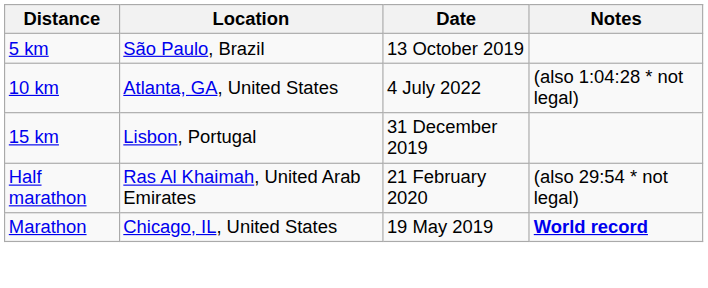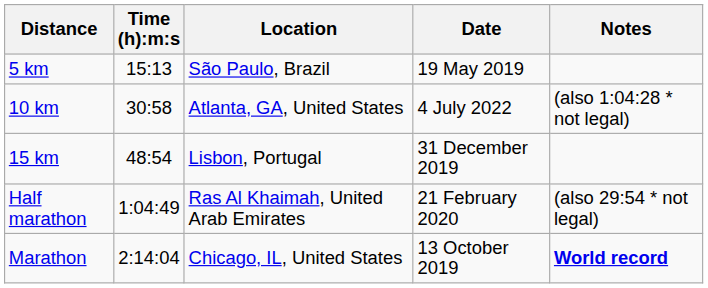+ column: Time (h):m:s | 15:13 | 30:58 | 48:54 | 1:04:49 | 2:14:04
5 km | Date: 13 October 2019 -> 19 May 2019
Marathon | Date: 19 May 2019 -> 13 October 2019
